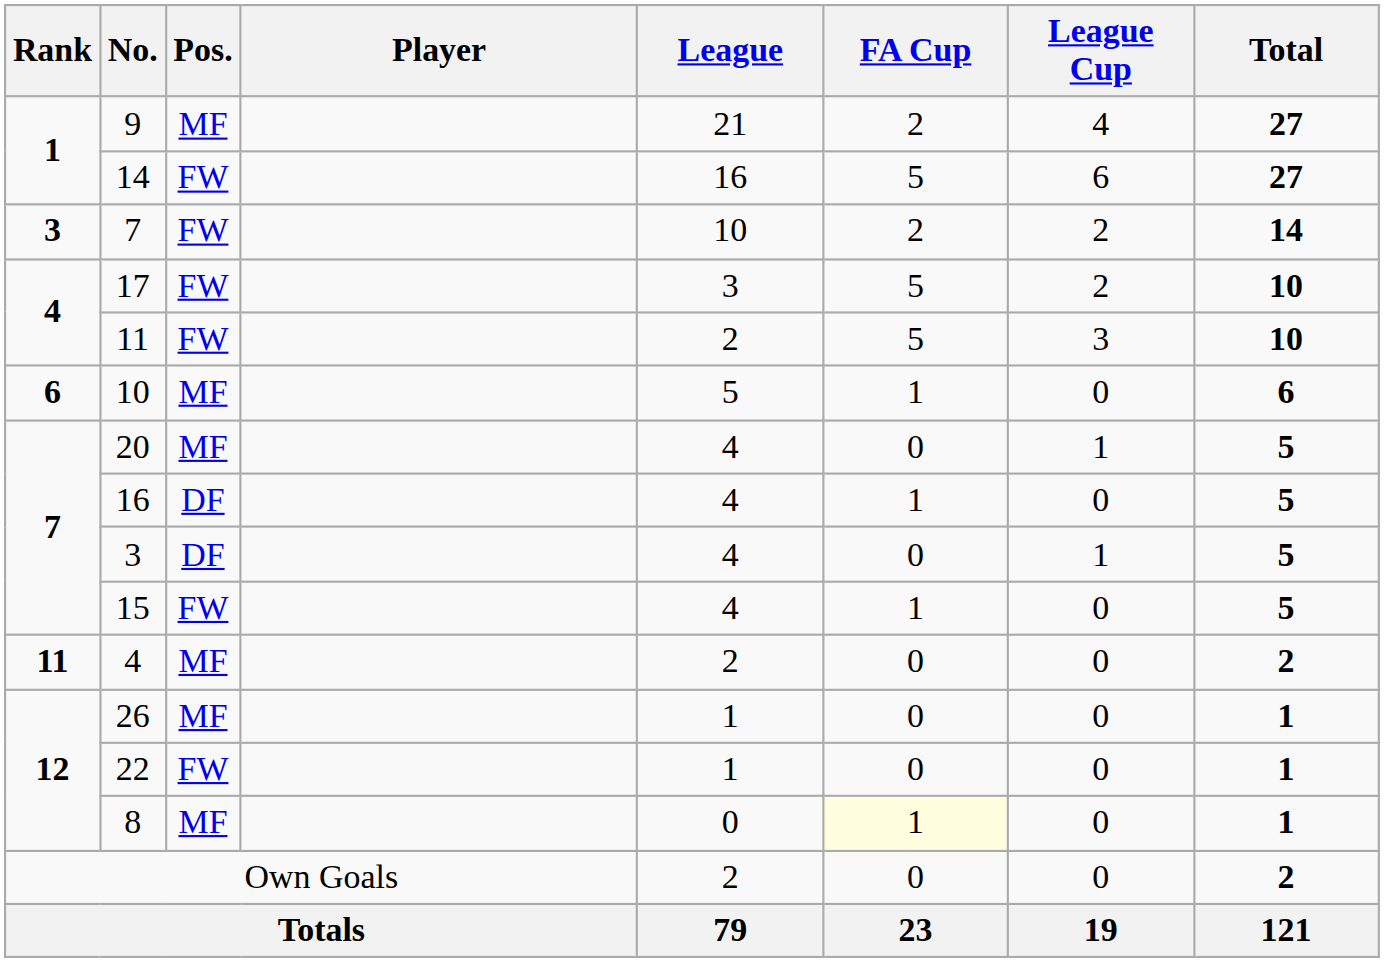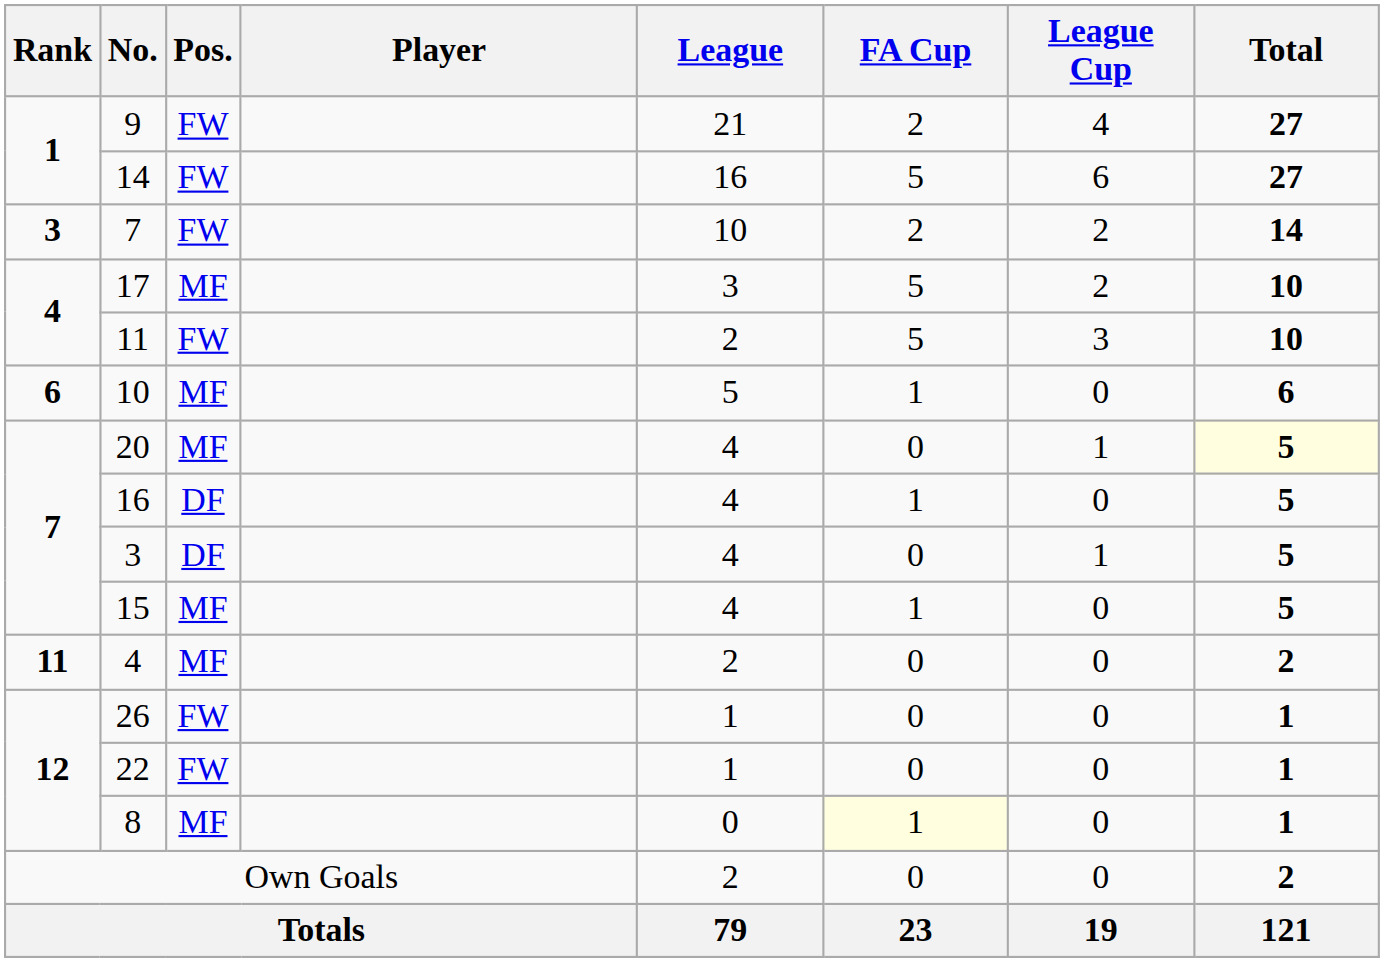9 | Pos.: MF -> FW
17 | Pos.: FW -> MF
20 | Total: no background -> lightyellow background
15 | Pos.: FW -> MF
26 | Pos.: MF -> FW
